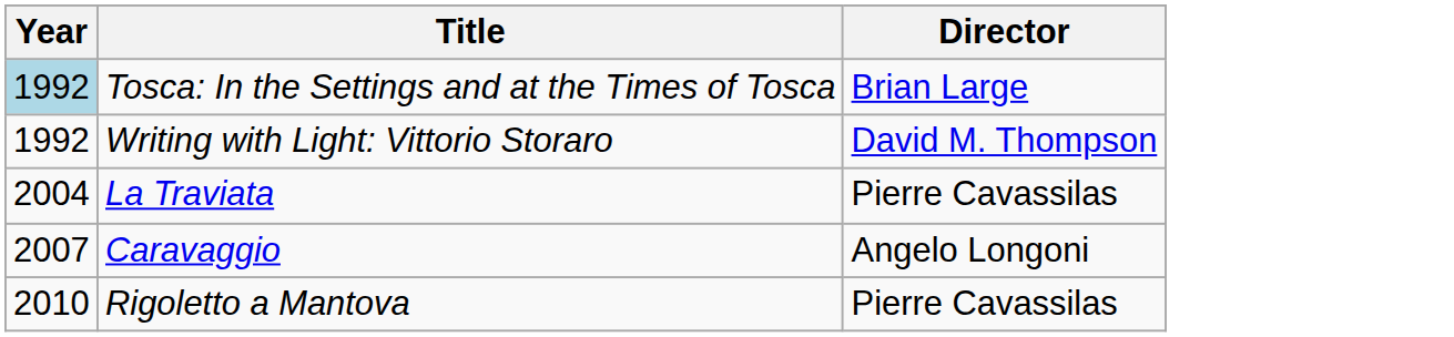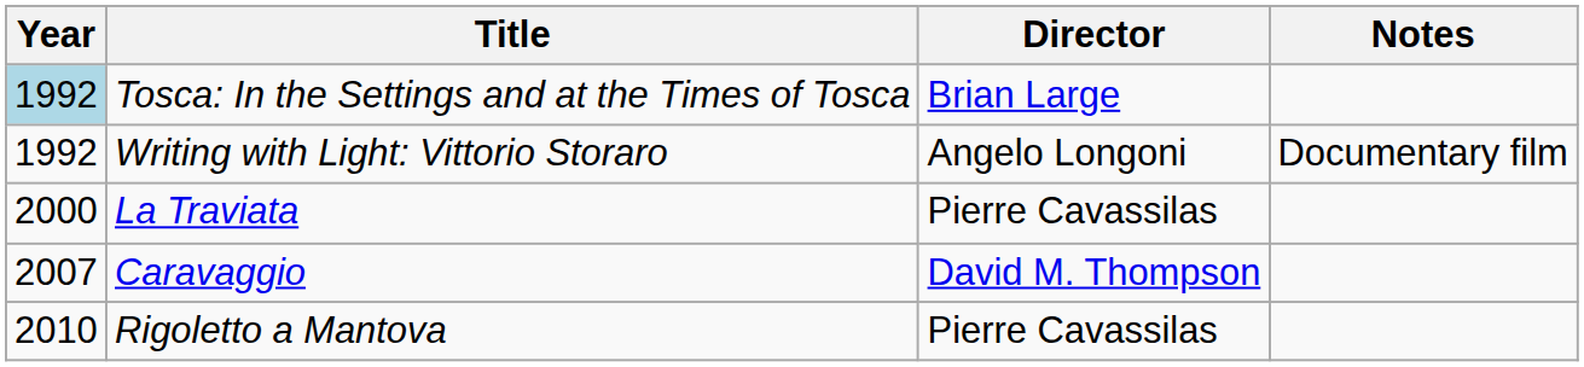+ column: Notes | Documentary film
Writing with Light: Vittorio Storaro | Director: David M. Thompson -> Angelo Longoni
La Traviata | Year: 2004 -> 2000
Caravaggio | Director: Angelo Longoni -> David M. Thompson
